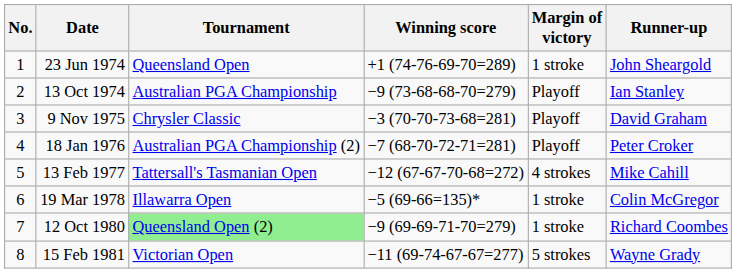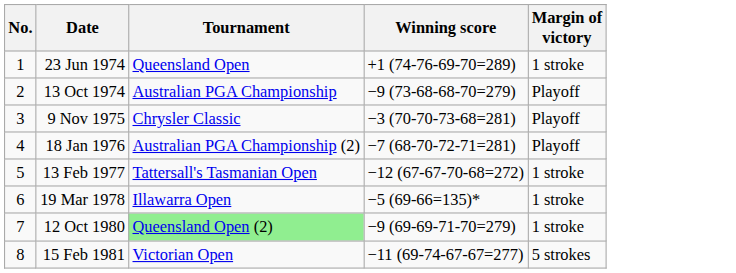- column: Runner-up | John Sheargold | Ian Stanley | David Graham | Peter Croker | Mike Cahill | Colin McGregor | Richard Coombes | Wayne Grady
13 Feb 1977 | Margin of victory: 4 strokes -> 1 stroke
